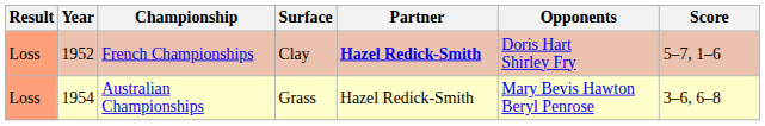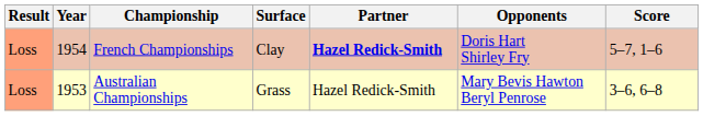French Championships | Year: 1952 -> 1954
Australian Championships | Year: 1954 -> 1953
